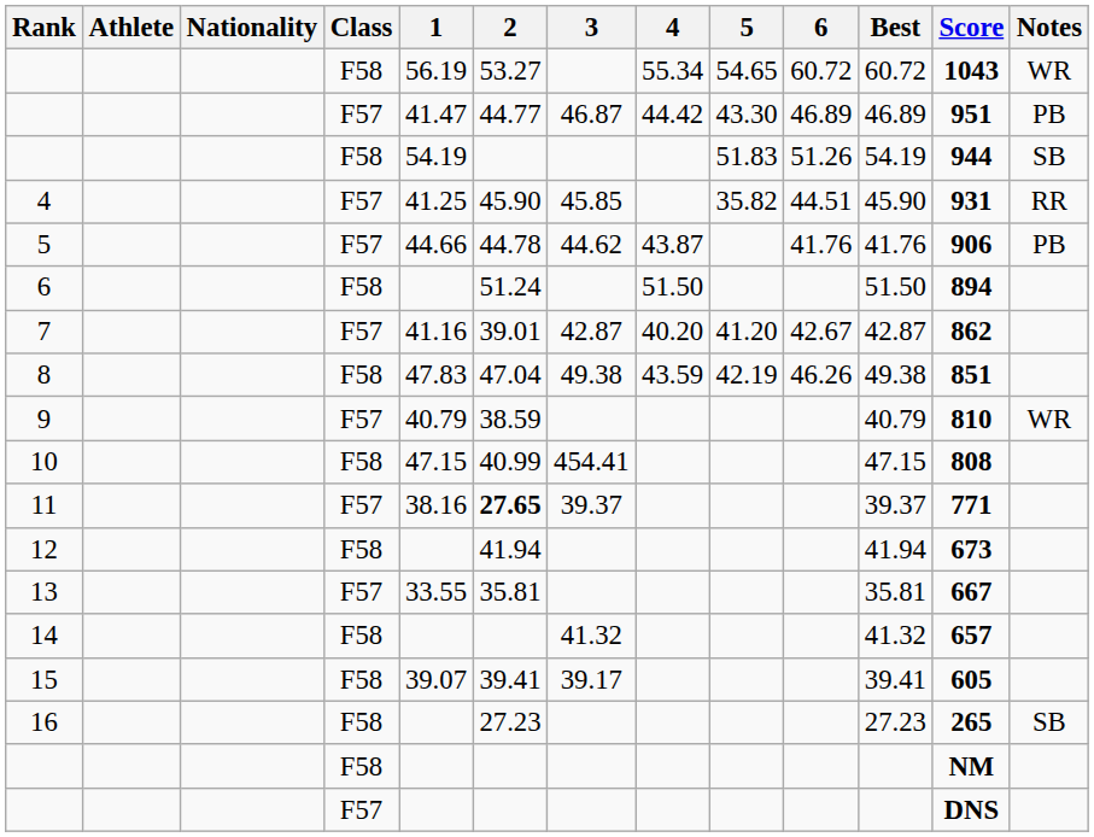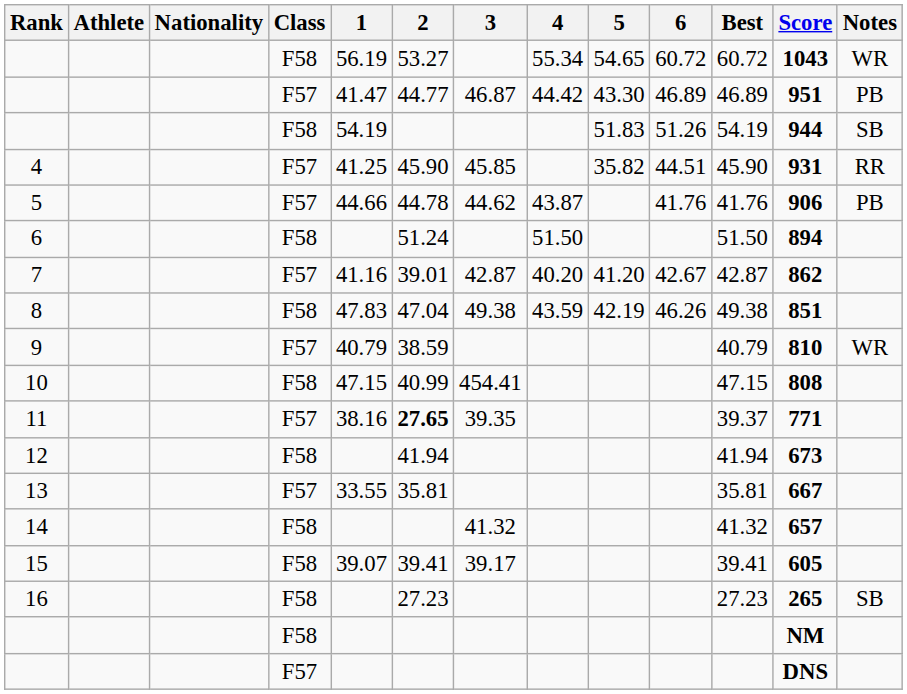11 | 3: 39.37 -> 39.35
